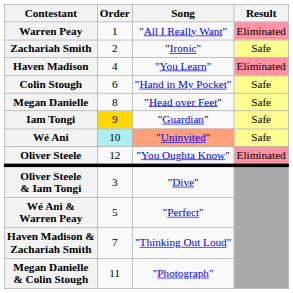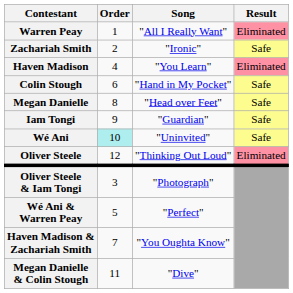Iam Tongi | Order: gold background -> no background
Wé Ani | Song: lightsalmon background -> no background
Oliver Steele | Song: "You Oughta Know" -> "Thinking Out Loud"
Oliver Steele & Iam Tongi | Song: "Dive" -> "Photograph"
Haven Madison & Zachariah Smith | Song: "Thinking Out Loud" -> "You Oughta Know"
Megan Danielle & Colin Stough | Song: "Photograph" -> "Dive"
